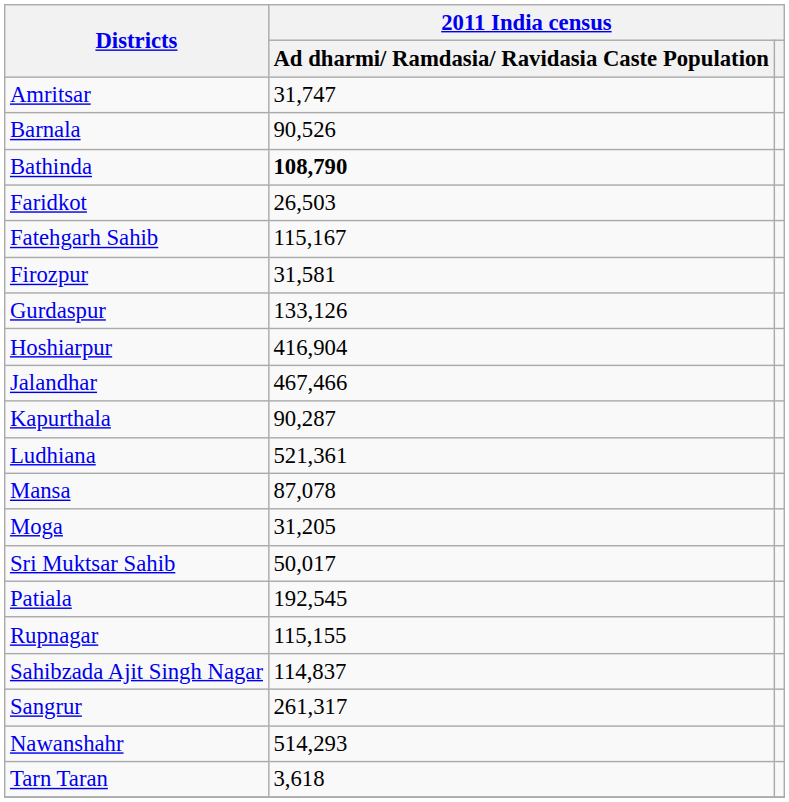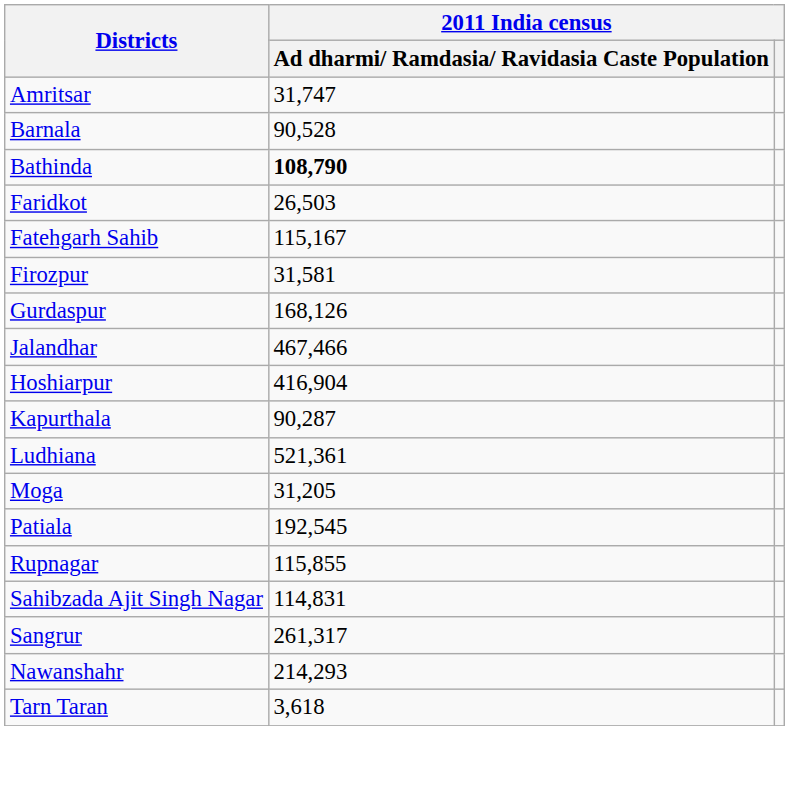Barnala | column 2: 90,526 -> 90,528
Gurdaspur | column 2: 133,126 -> 168,126
rows swapped: Hoshiarpur <-> Jalandhar
- row: Mansa | 87,078
- row: Sri Muktsar Sahib | 50,017
Rupnagar | column 2: 115,155 -> 115,855
Sahibzada Ajit Singh Nagar | column 2: 114,837 -> 114,831
Nawanshahr | column 2: 514,293 -> 214,293
